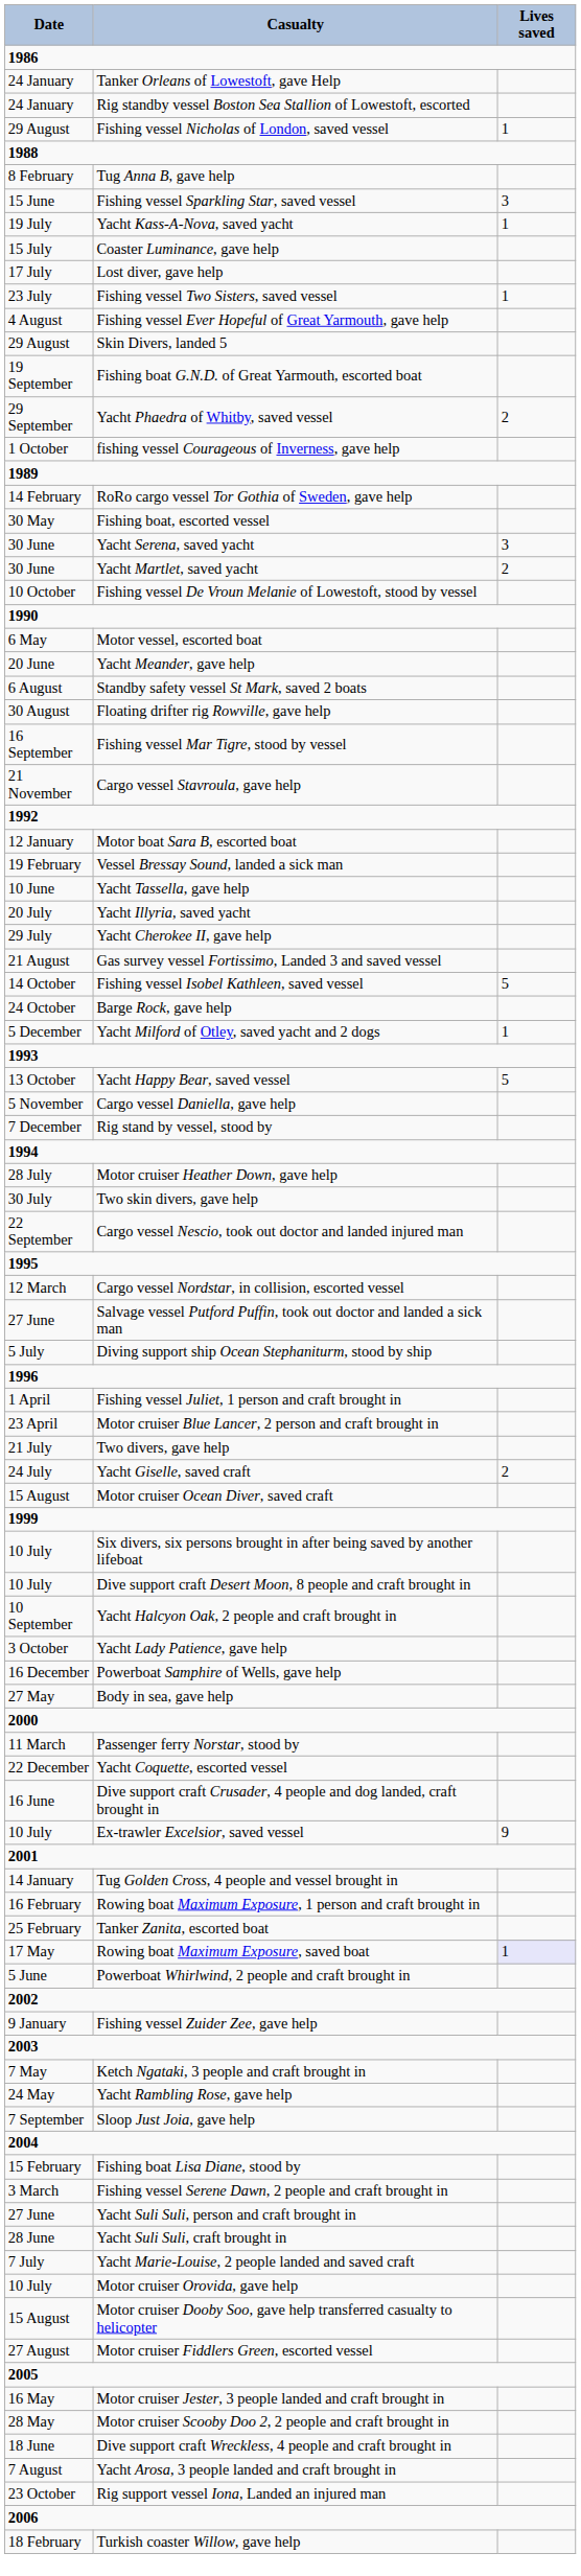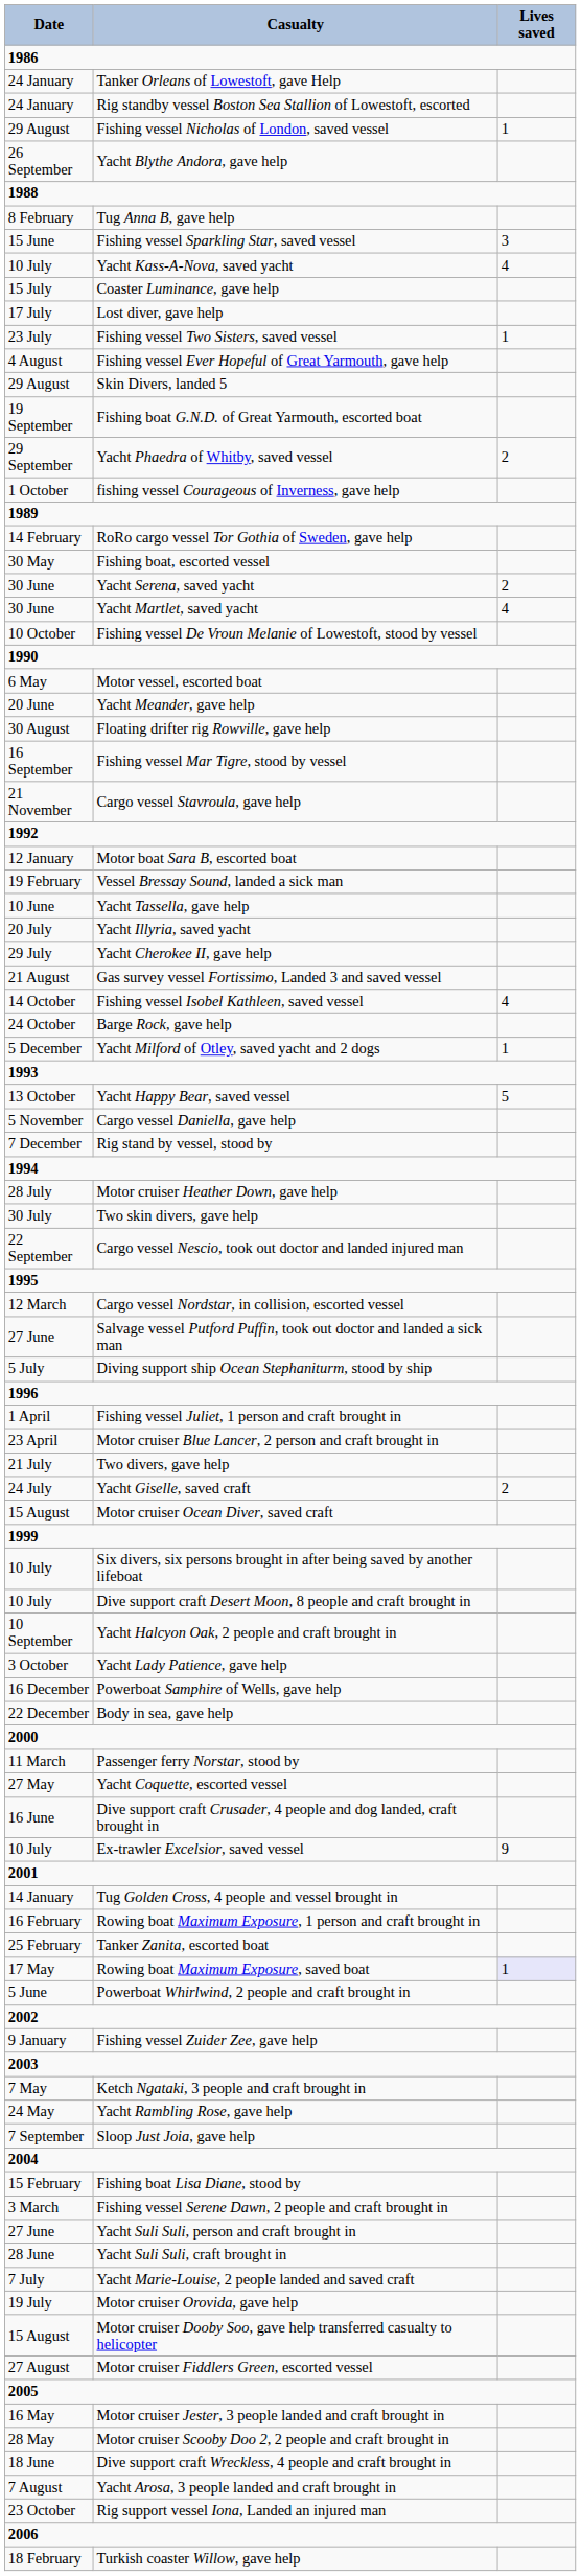+ row: 26 September | Yacht Blythe Andora, gave help
Yacht Kass-A-Nova, saved yacht | Date: 19 July -> 10 July
Yacht Kass-A-Nova, saved yacht | Lives saved: 1 -> 4
Yacht Serena, saved yacht | Lives saved: 3 -> 2
Yacht Martlet, saved yacht | Lives saved: 2 -> 4
- row: 6 August | Standby safety vessel St Mark, saved 2 boats
Fishing vessel Isobel Kathleen, saved vessel | Lives saved: 5 -> 4
Body in sea, gave help | Date: 27 May -> 22 December
Yacht Coquette, escorted vessel | Date: 22 December -> 27 May
Motor cruiser Orovida, gave help | Date: 10 July -> 19 July
